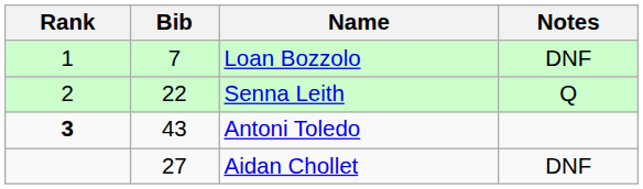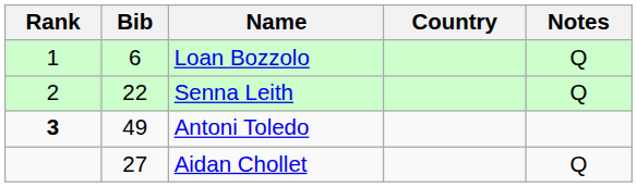+ column: Country
Loan Bozzolo | Bib: 7 -> 6
Loan Bozzolo | Notes: DNF -> Q
Antoni Toledo | Bib: 43 -> 49
Aidan Chollet | Notes: DNF -> Q
